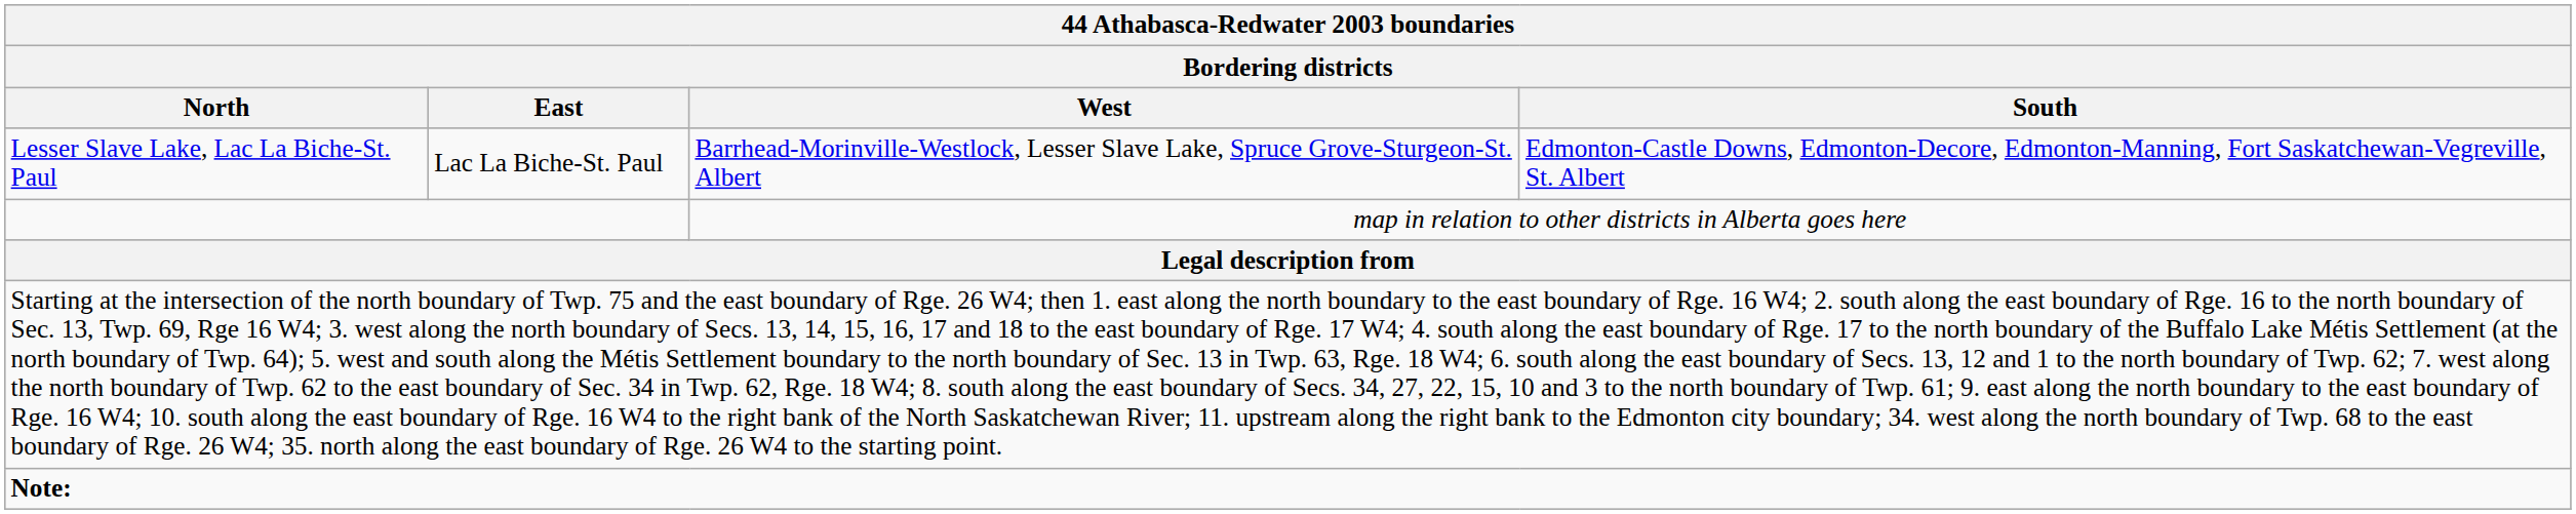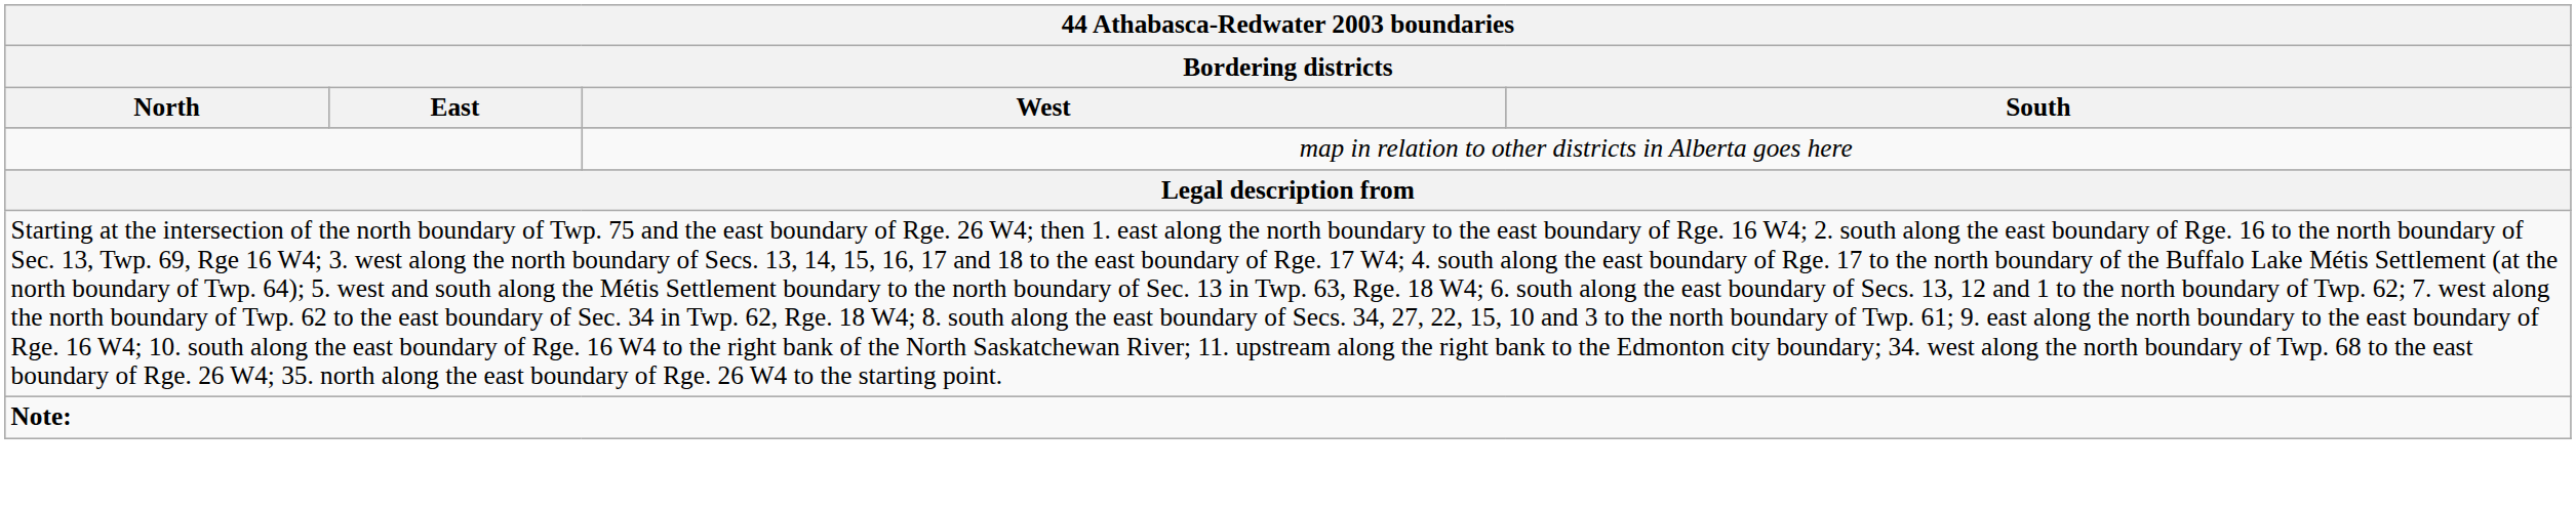- row: Lesser Slave Lake, Lac La Biche-St. Paul | Lac La Biche-St. Paul | Barrhead-Morinville-Westlock, Lesser Slave Lake, Spruce Grove-Sturgeon-St. Albert | Edmonton-Castle Downs, Edmonton-Decore, Edmonton-Manning, Fort Saskatchewan-Vegreville, St. Albert
